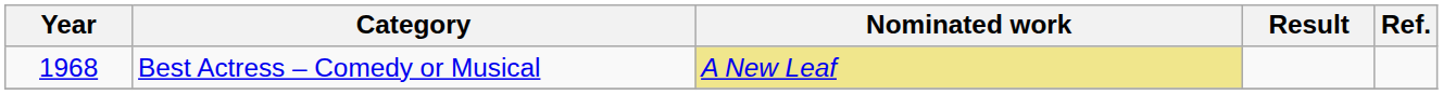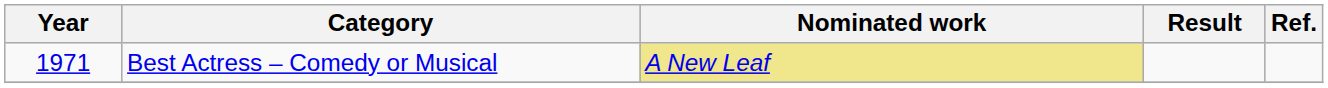Best Actress – Comedy or Musical | Year: 1968 -> 1971
